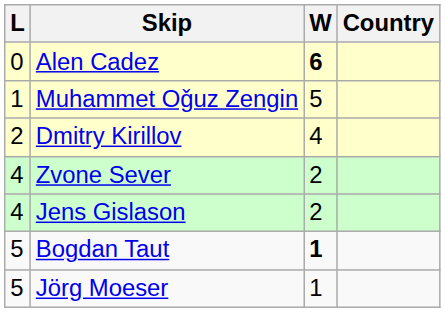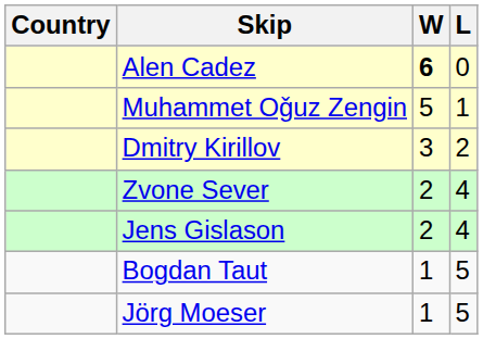columns swapped: Country <-> L
Dmitry Kirillov | W: 4 -> 3
Bogdan Taut | W: bold -> normal
